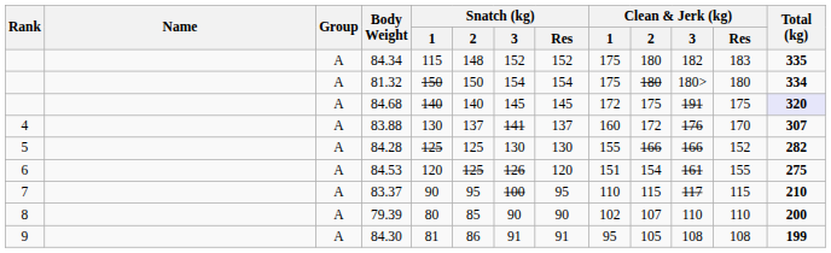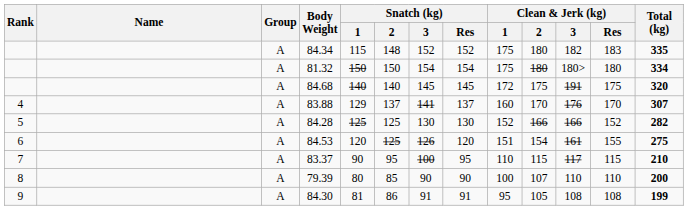84.68 | Total (kg): lavender background -> no background
83.88 | Snatch (kg) / 1: 130 -> 129
83.88 | Clean & Jerk (kg) / 2: 172 -> 170
84.28 | Clean & Jerk (kg) / 1: 155 -> 152
79.39 | Clean & Jerk (kg) / 1: 102 -> 100
